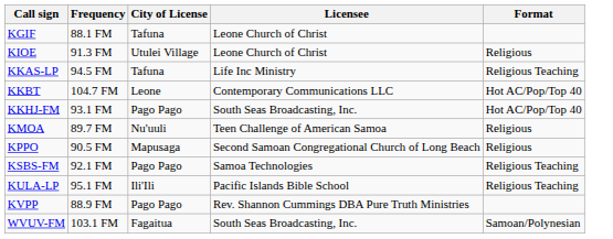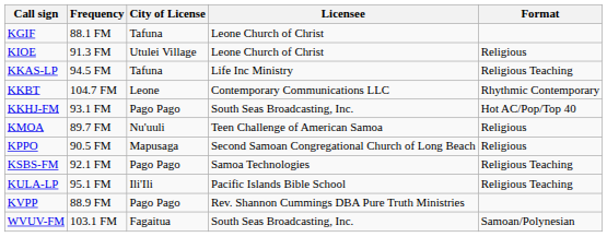KKBT | Format: Hot AC/Pop/Top 40 -> Rhythmic Contemporary
